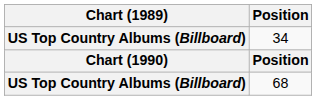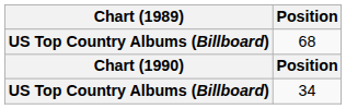rows swapped: 34 <-> 68
